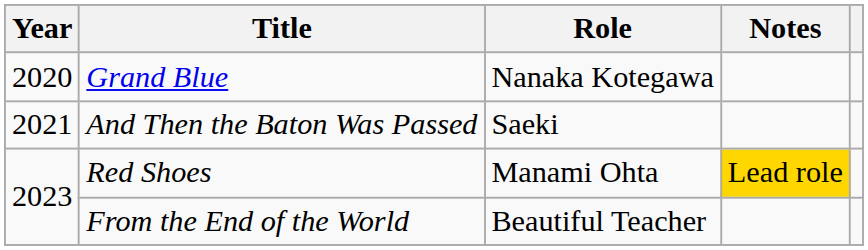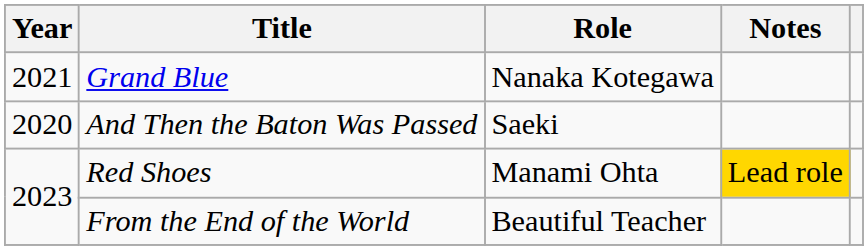Grand Blue | Year: 2020 -> 2021
And Then the Baton Was Passed | Year: 2021 -> 2020
